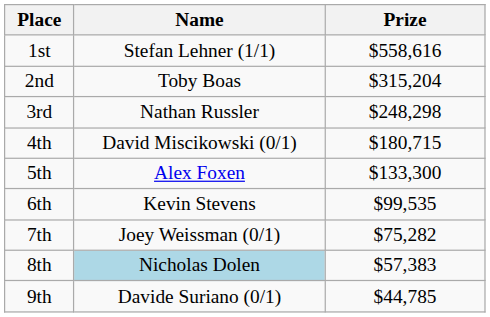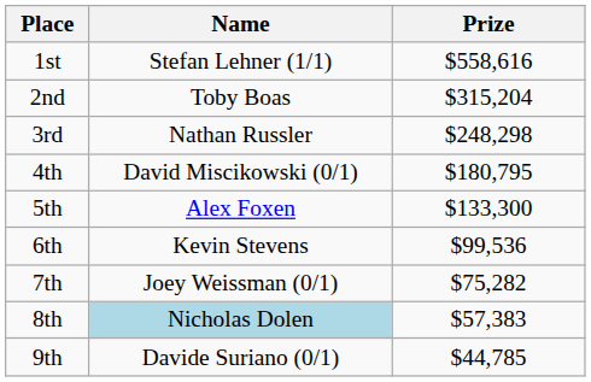4th | Prize: $180,715 -> $180,795
6th | Prize: $99,535 -> $99,536
